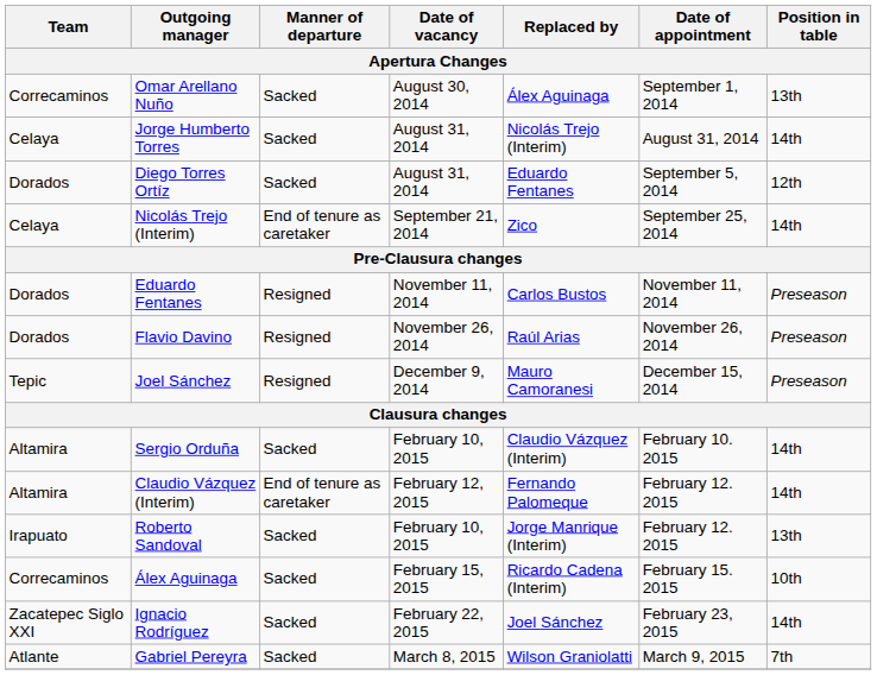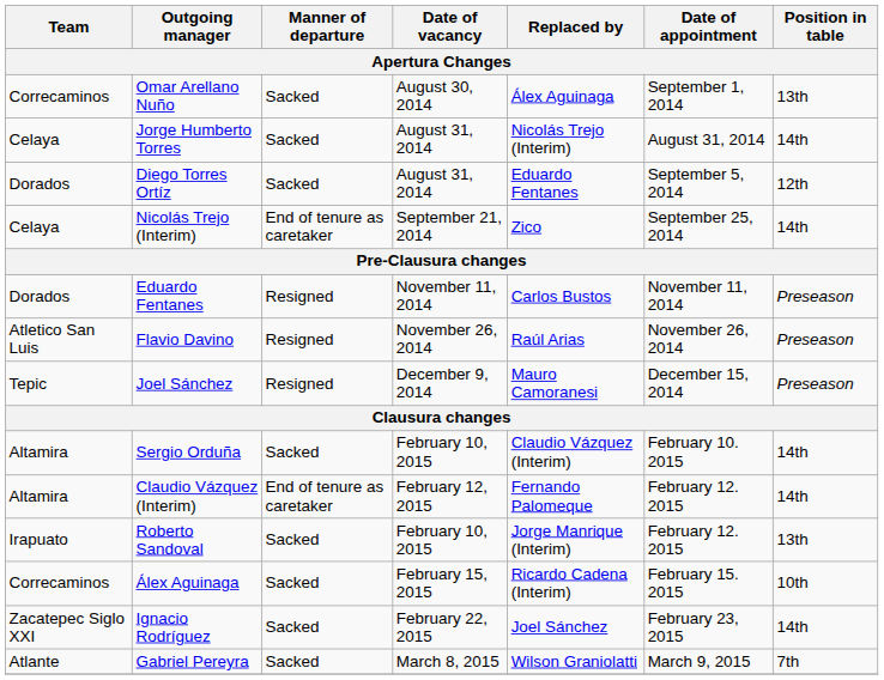Flavio Davino | Team: Dorados -> Atletico San Luis
